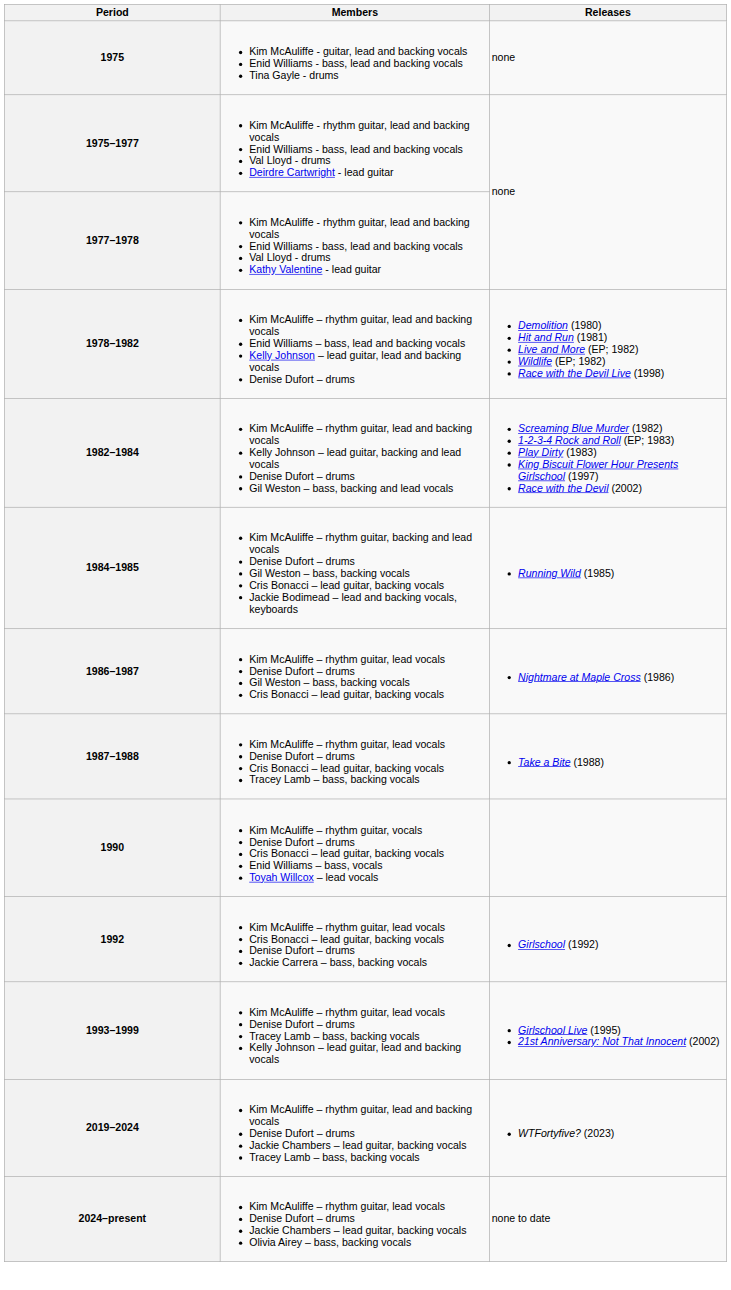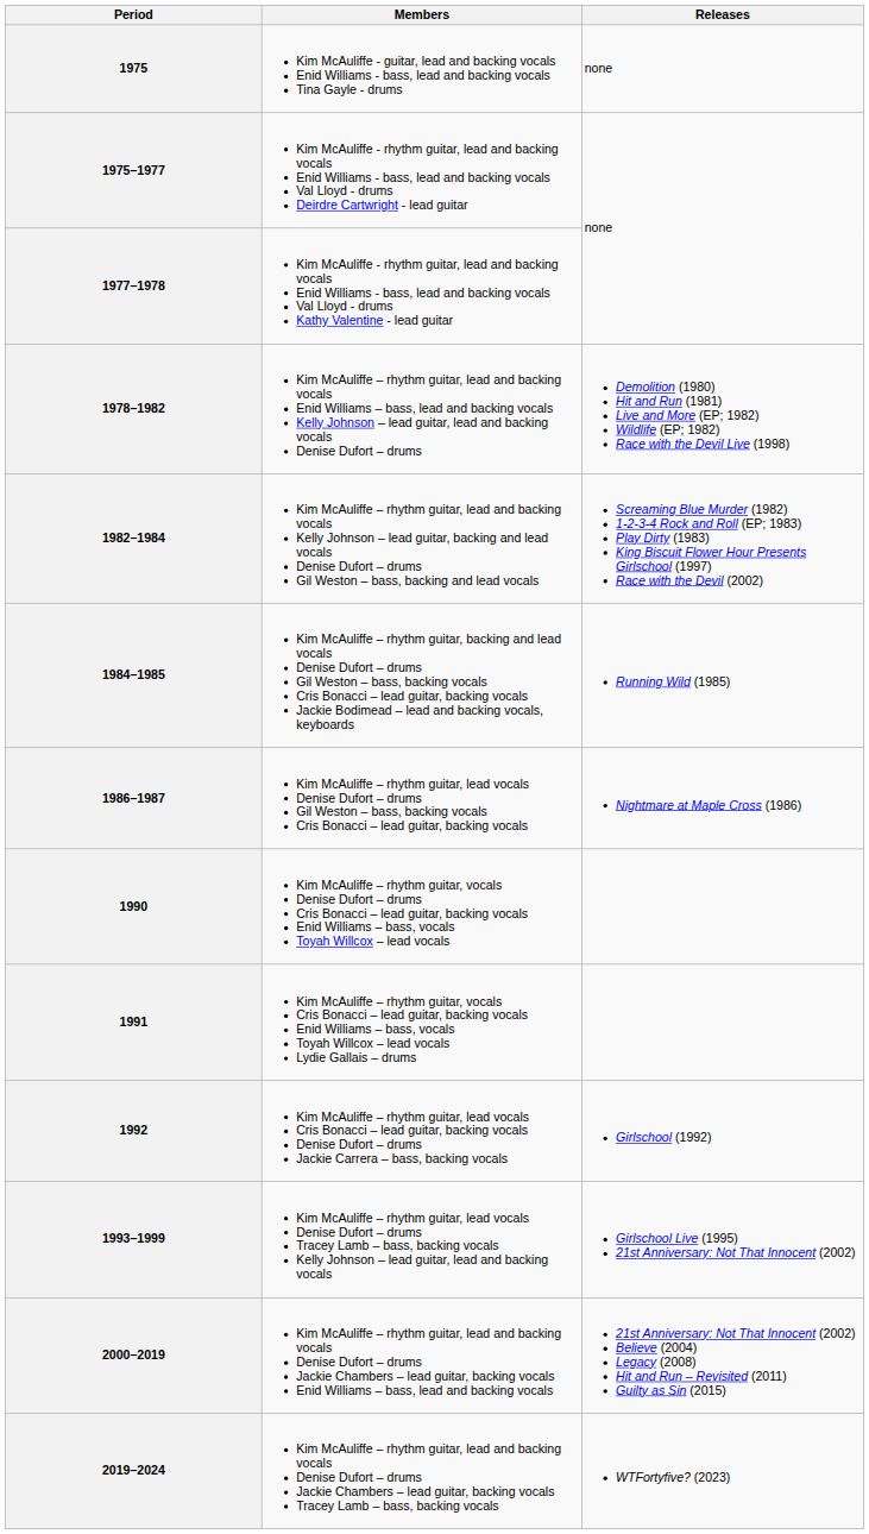- row: 1987–1988 | Kim McAuliffe – rhythm guitar, lead vocals Denise Dufort – drums Cris Bonacci – lead guitar, backing vocals Tracey Lamb – bass, backing vocals | Take a Bite (1988)
+ row: 1991 | Kim McAuliffe – rhythm guitar, vocals Cris Bonacci – lead guitar, backing vocals Enid Williams – bass, vocals Toyah Willcox – lead vocals Lydie Gallais – drums
+ row: 2000–2019 | Kim McAuliffe – rhythm guitar, lead and backing vocals Denise Dufort – drums Jackie Chambers – lead guitar, backing vocals Enid Williams – bass, lead and backing vocals | 21st Anniversary: Not That Innocent (2002) Believe (2004) Legacy (2008) Hit and Run – Revisited (2011) Guilty as Sin (2015)
- row: 2024–present | Kim McAuliffe – rhythm guitar, lead vocals Denise Dufort – drums Jackie Chambers – lead guitar, backing vocals Olivia Airey – bass, backing vocals | none to date
